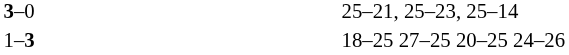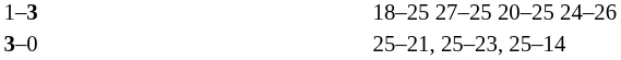rows swapped: 3–0 <-> 1–3
